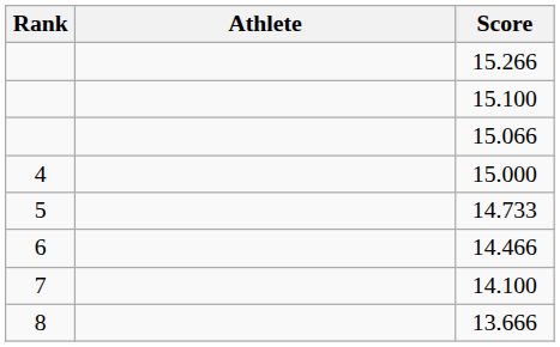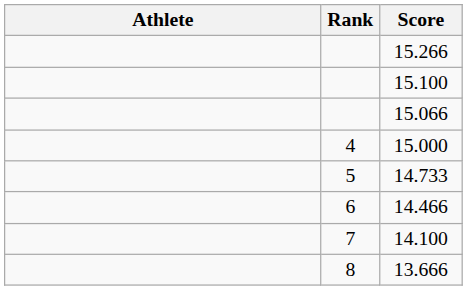columns swapped: Rank <-> Athlete
